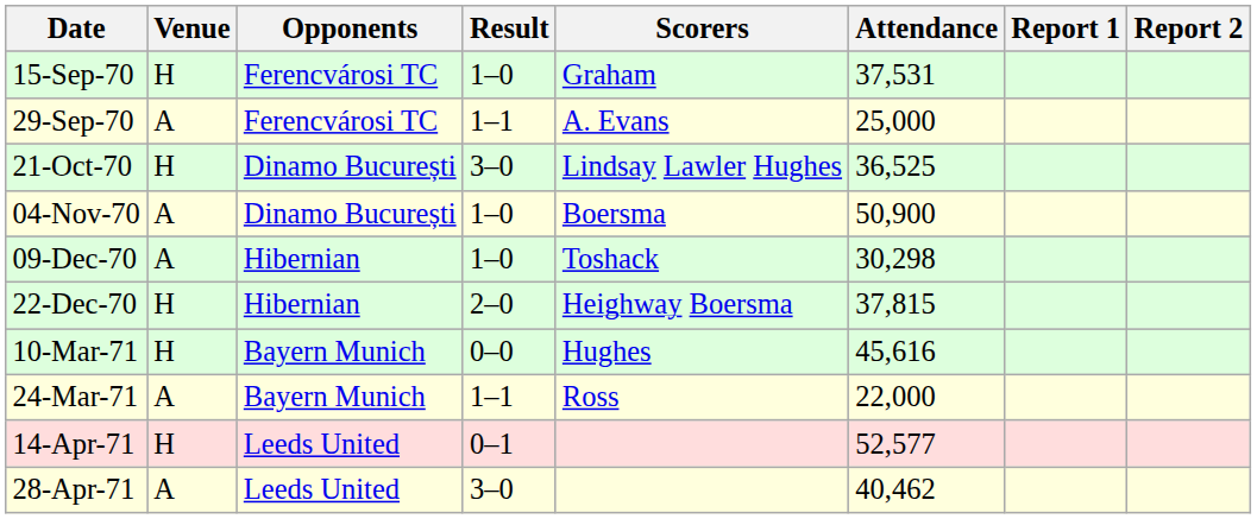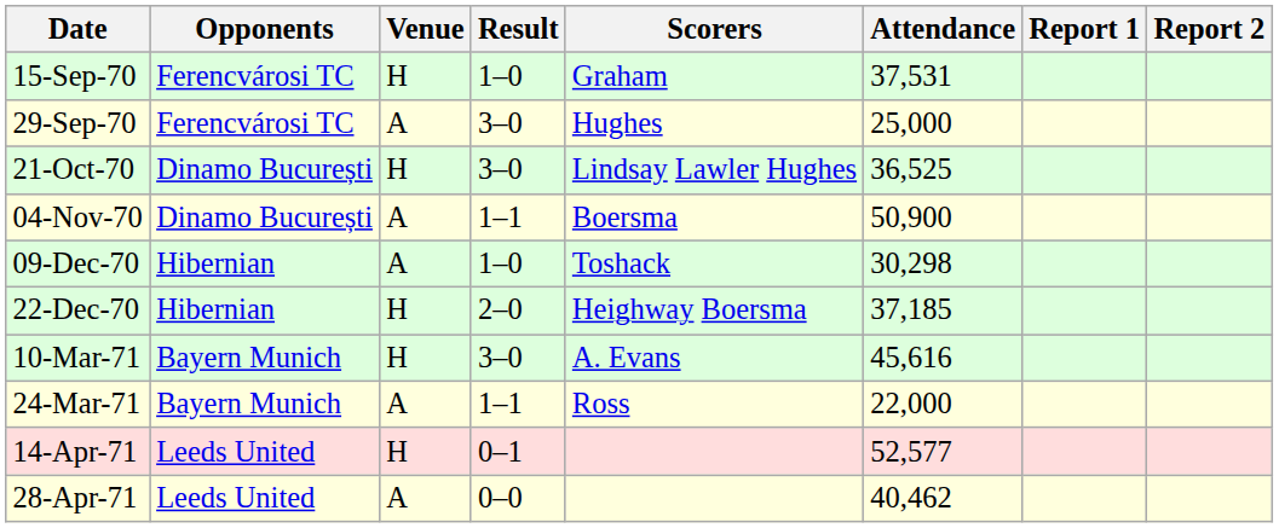columns swapped: Opponents <-> Venue
29-Sep-70 | Result: 1–1 -> 3–0
29-Sep-70 | Scorers: A. Evans -> Hughes
04-Nov-70 | Result: 1–0 -> 1–1
22-Dec-70 | Attendance: 37,815 -> 37,185
10-Mar-71 | Result: 0–0 -> 3–0
10-Mar-71 | Scorers: Hughes -> A. Evans
28-Apr-71 | Result: 3–0 -> 0–0
